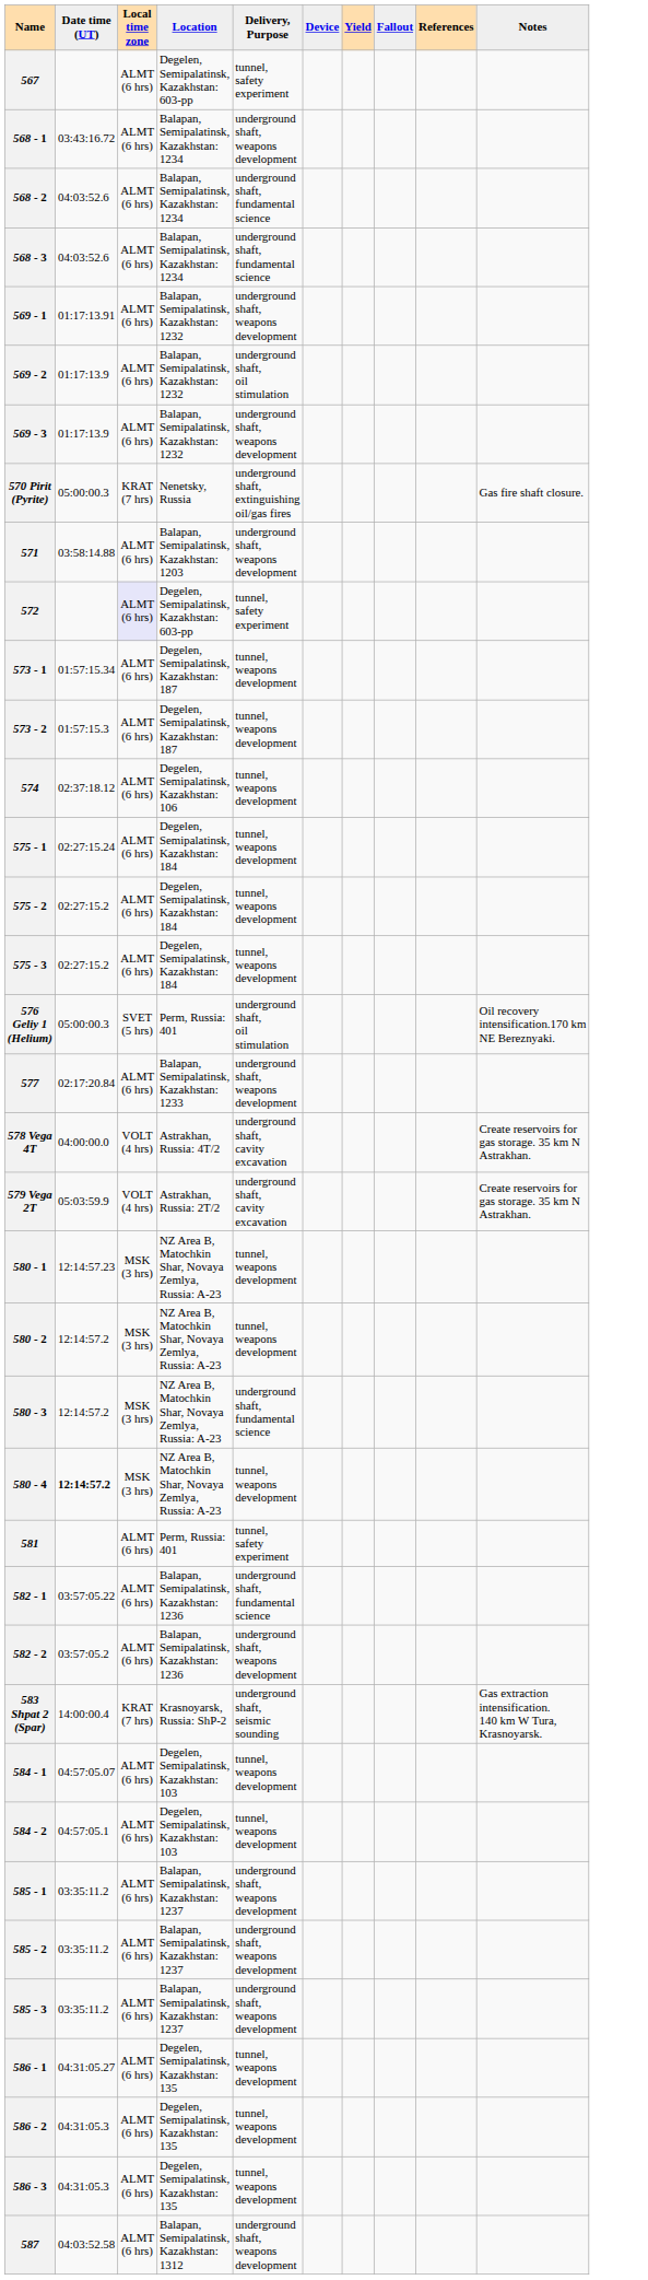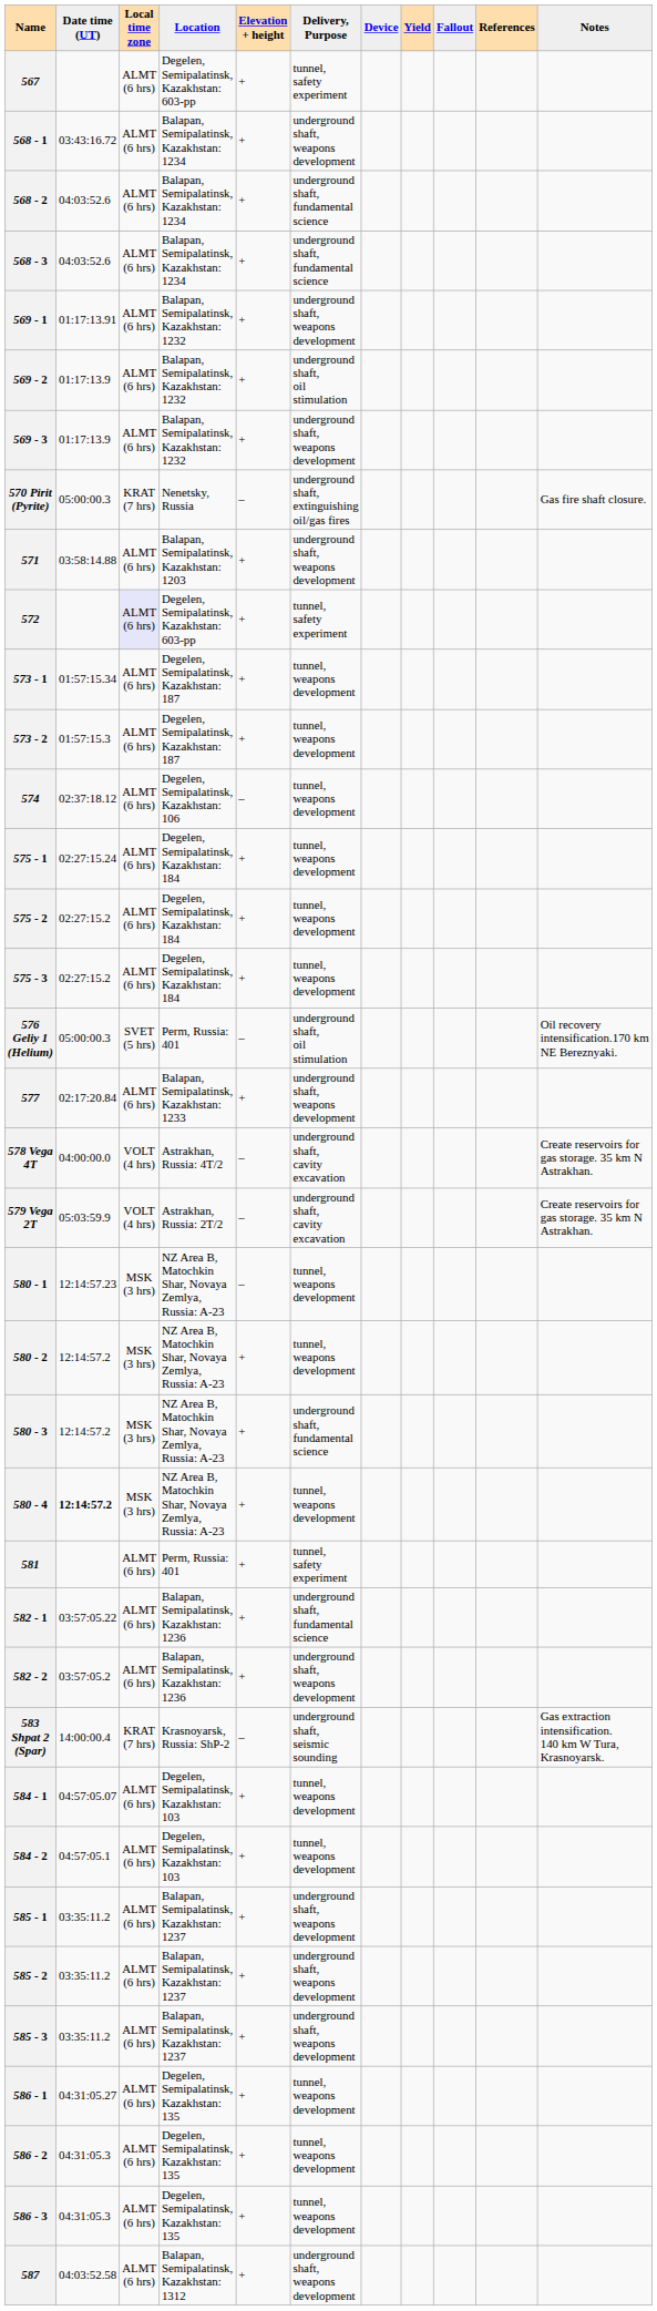+ column: Elevation + height | + | + | + | + | + | + | + | – | + | + | + | + | – | + | + | + | – | + | – | – | – | + | + | + | + | + | + | – | + | + | + | + | + | + | + | + | +
